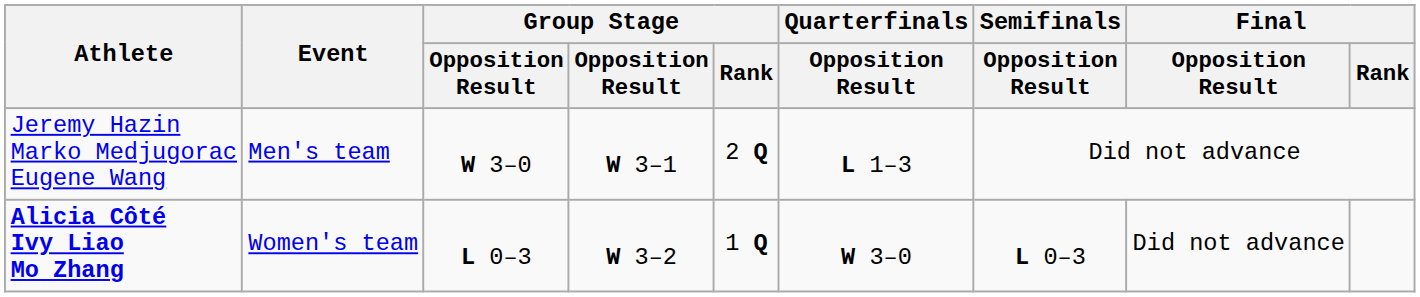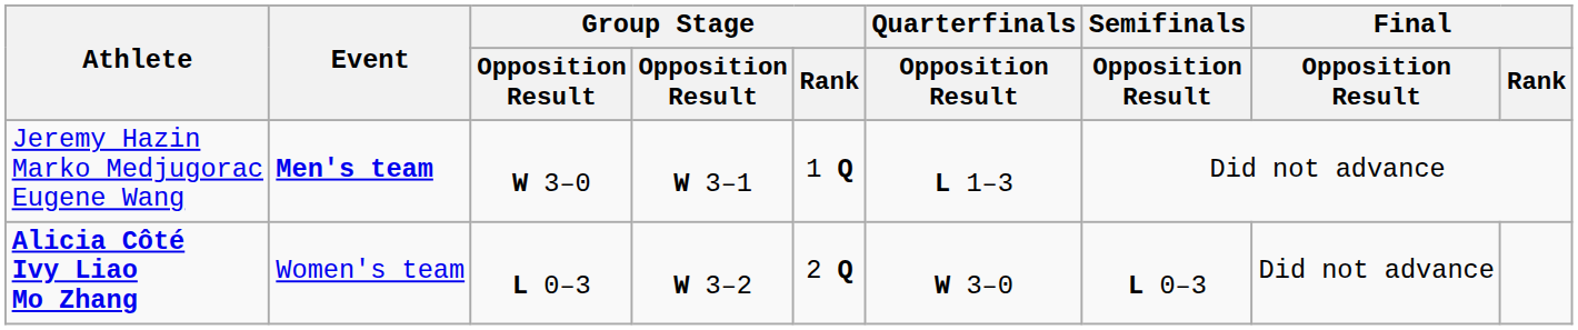Jeremy Hazin Marko Medjugorac Eugene Wang | Event: normal -> bold
Jeremy Hazin Marko Medjugorac Eugene Wang | Group Stage / Rank: 2 Q -> 1 Q
Alicia Côté Ivy Liao Mo Zhang | Group Stage / Rank: 1 Q -> 2 Q
